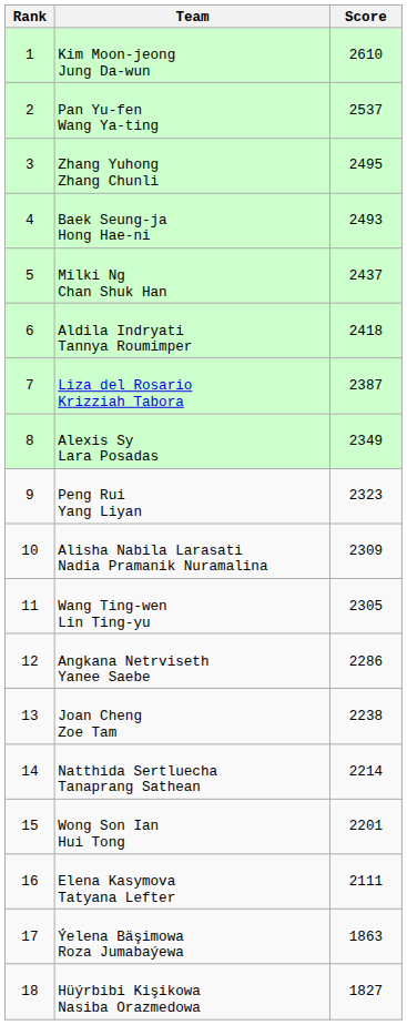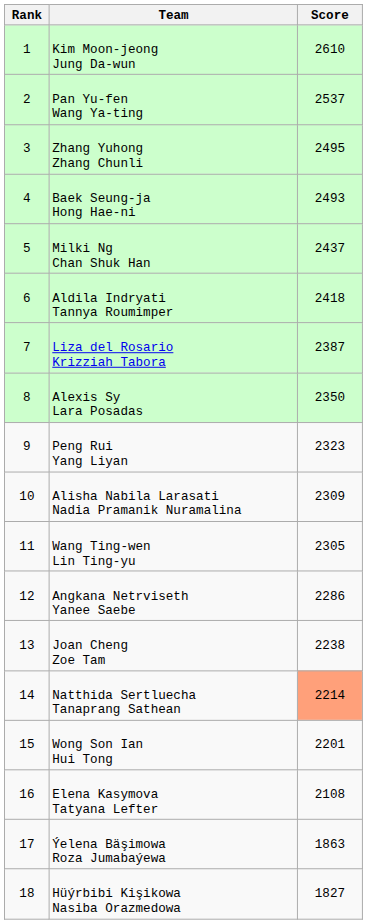Alexis Sy Lara Posadas | Score: 2349 -> 2350
Natthida Sertluecha Tanaprang Sathean | Score: no background -> lightsalmon background
Elena Kasymova Tatyana Lefter | Score: 2111 -> 2108
